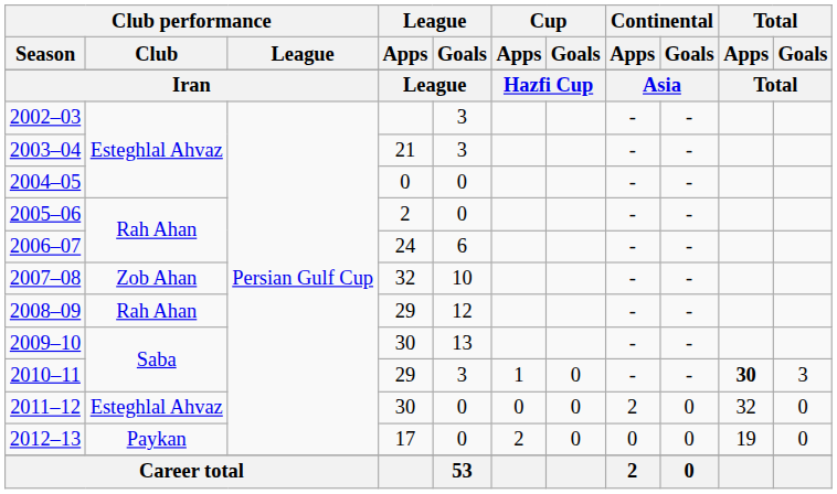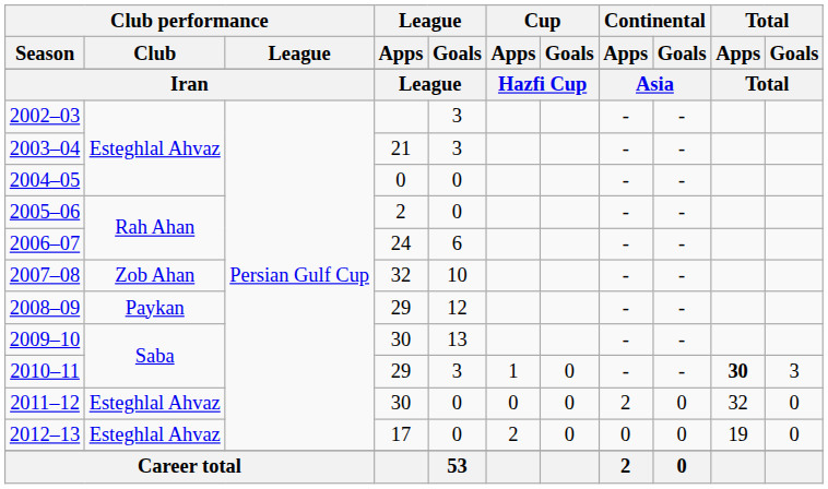2008–09 | Club performance / Club: Rah Ahan -> Paykan
2012–13 | Club performance / Club: Paykan -> Esteghlal Ahvaz
